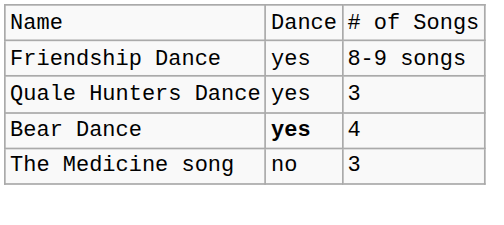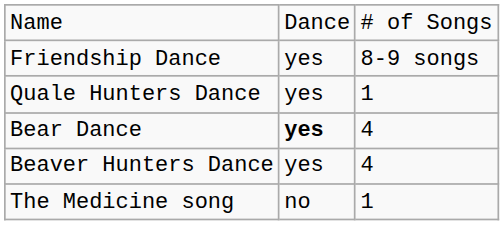Quale Hunters Dance | column 3: 3 -> 1
+ row: Beaver Hunters Dance | yes | 4
The Medicine song | column 3: 3 -> 1
